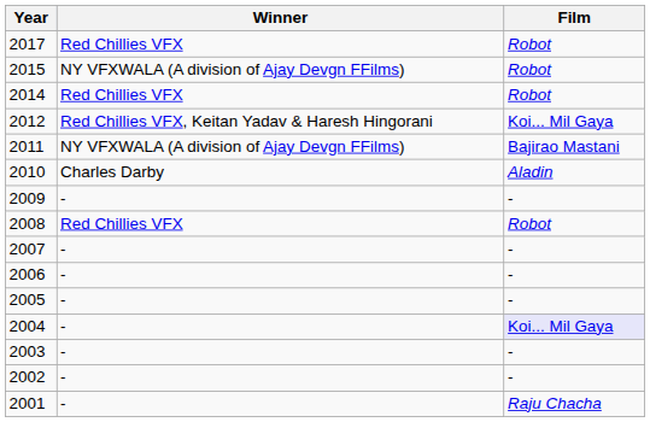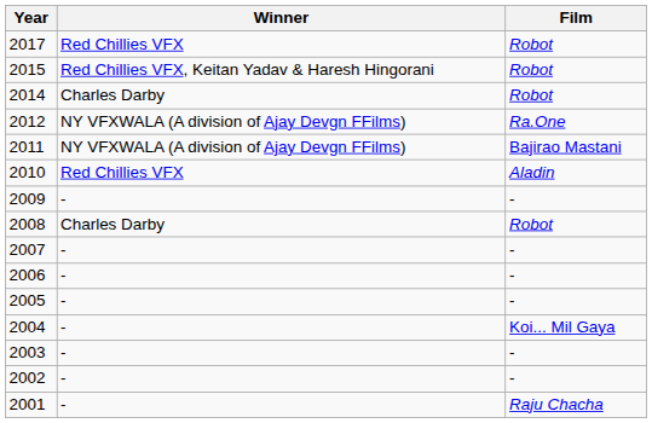2015 | Winner: NY VFXWALA (A division of Ajay Devgn FFilms) -> Red Chillies VFX, Keitan Yadav & Haresh Hingorani
2014 | Winner: Red Chillies VFX -> Charles Darby
2012 | Winner: Red Chillies VFX, Keitan Yadav & Haresh Hingorani -> NY VFXWALA (A division of Ajay Devgn FFilms)
2012 | Film: Koi... Mil Gaya -> Ra.One
2010 | Winner: Charles Darby -> Red Chillies VFX
2008 | Winner: Red Chillies VFX -> Charles Darby
2004 | Film: lavender background -> no background
